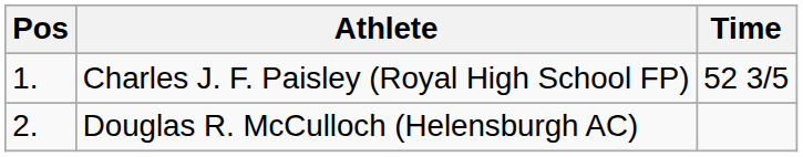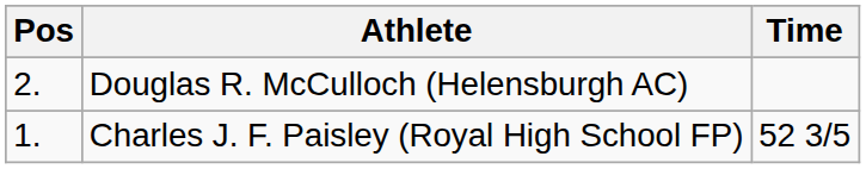rows swapped: Charles J. F. Paisley (Royal High School FP) <-> Douglas R. McCulloch (Helensburgh AC)
